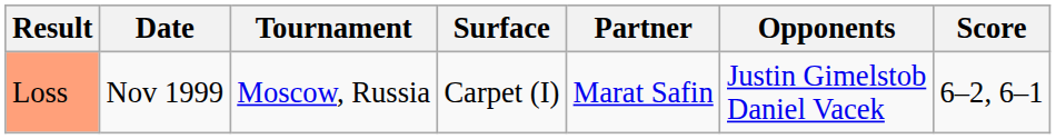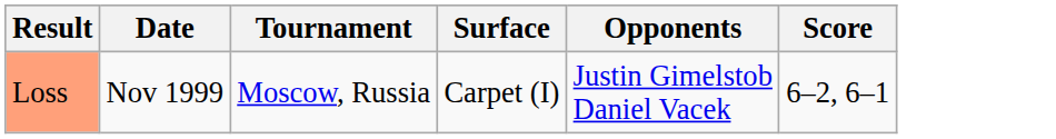- column: Partner | Marat Safin
